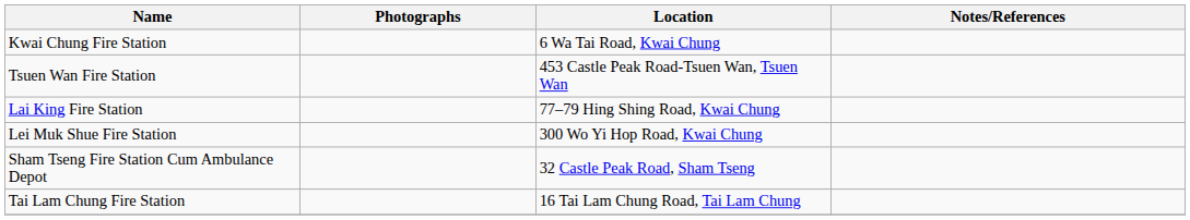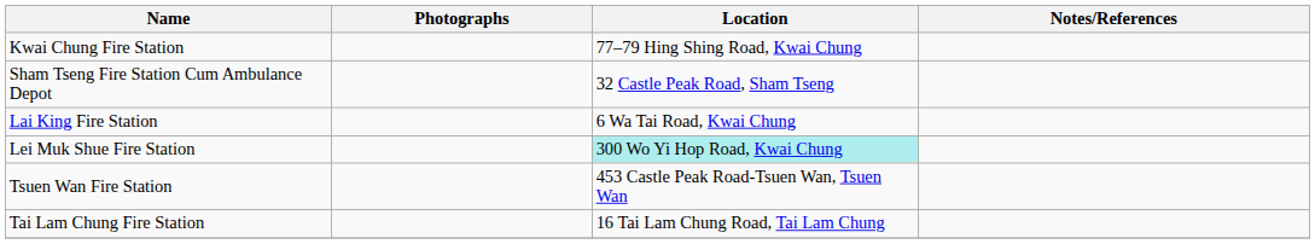Kwai Chung Fire Station | Location: 6 Wa Tai Road, Kwai Chung -> 77–79 Hing Shing Road, Kwai Chung
rows swapped: Tsuen Wan Fire Station <-> Sham Tseng Fire Station Cum Ambulance Depot
Lai King Fire Station | Location: 77–79 Hing Shing Road, Kwai Chung -> 6 Wa Tai Road, Kwai Chung
Lei Muk Shue Fire Station | Location: no background -> paleturquoise background
